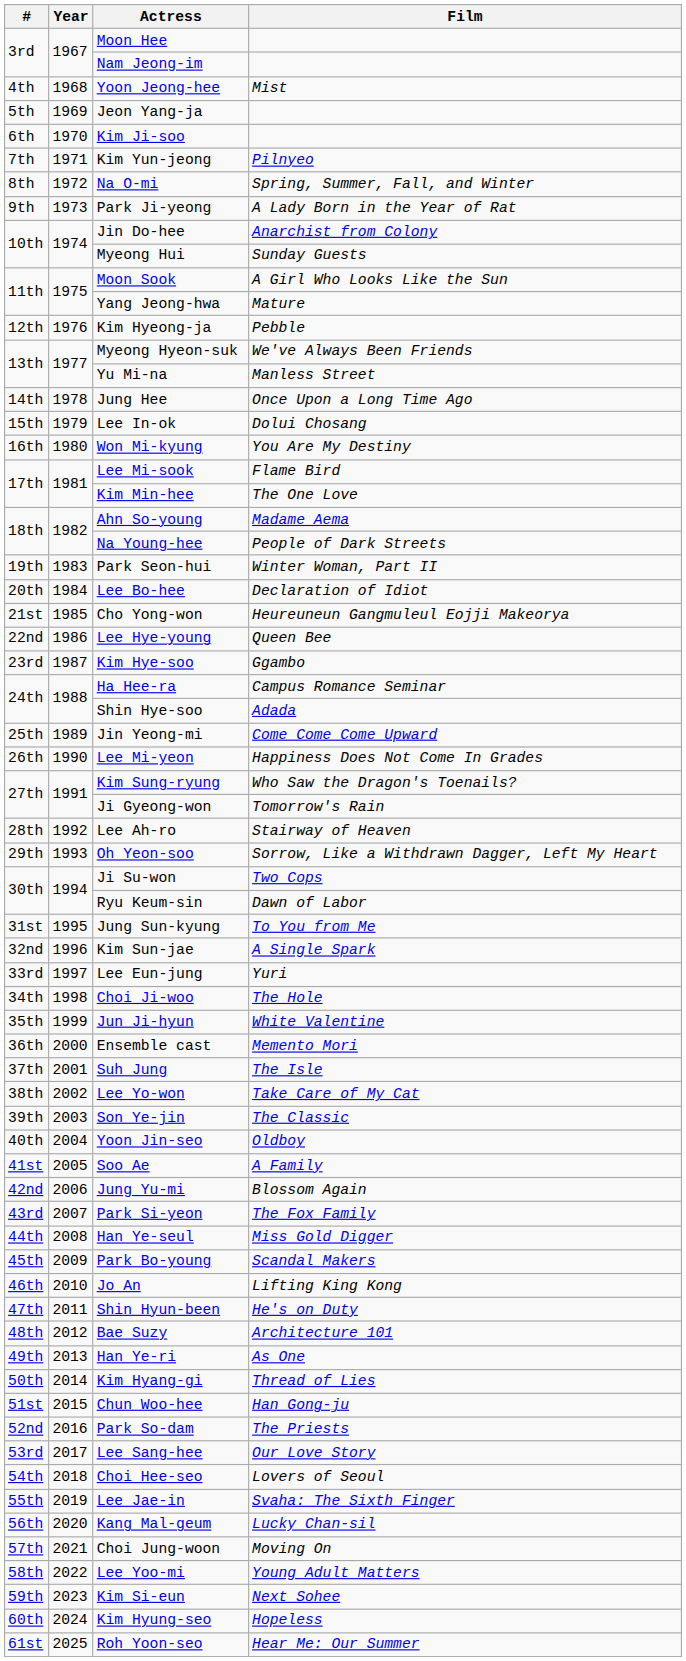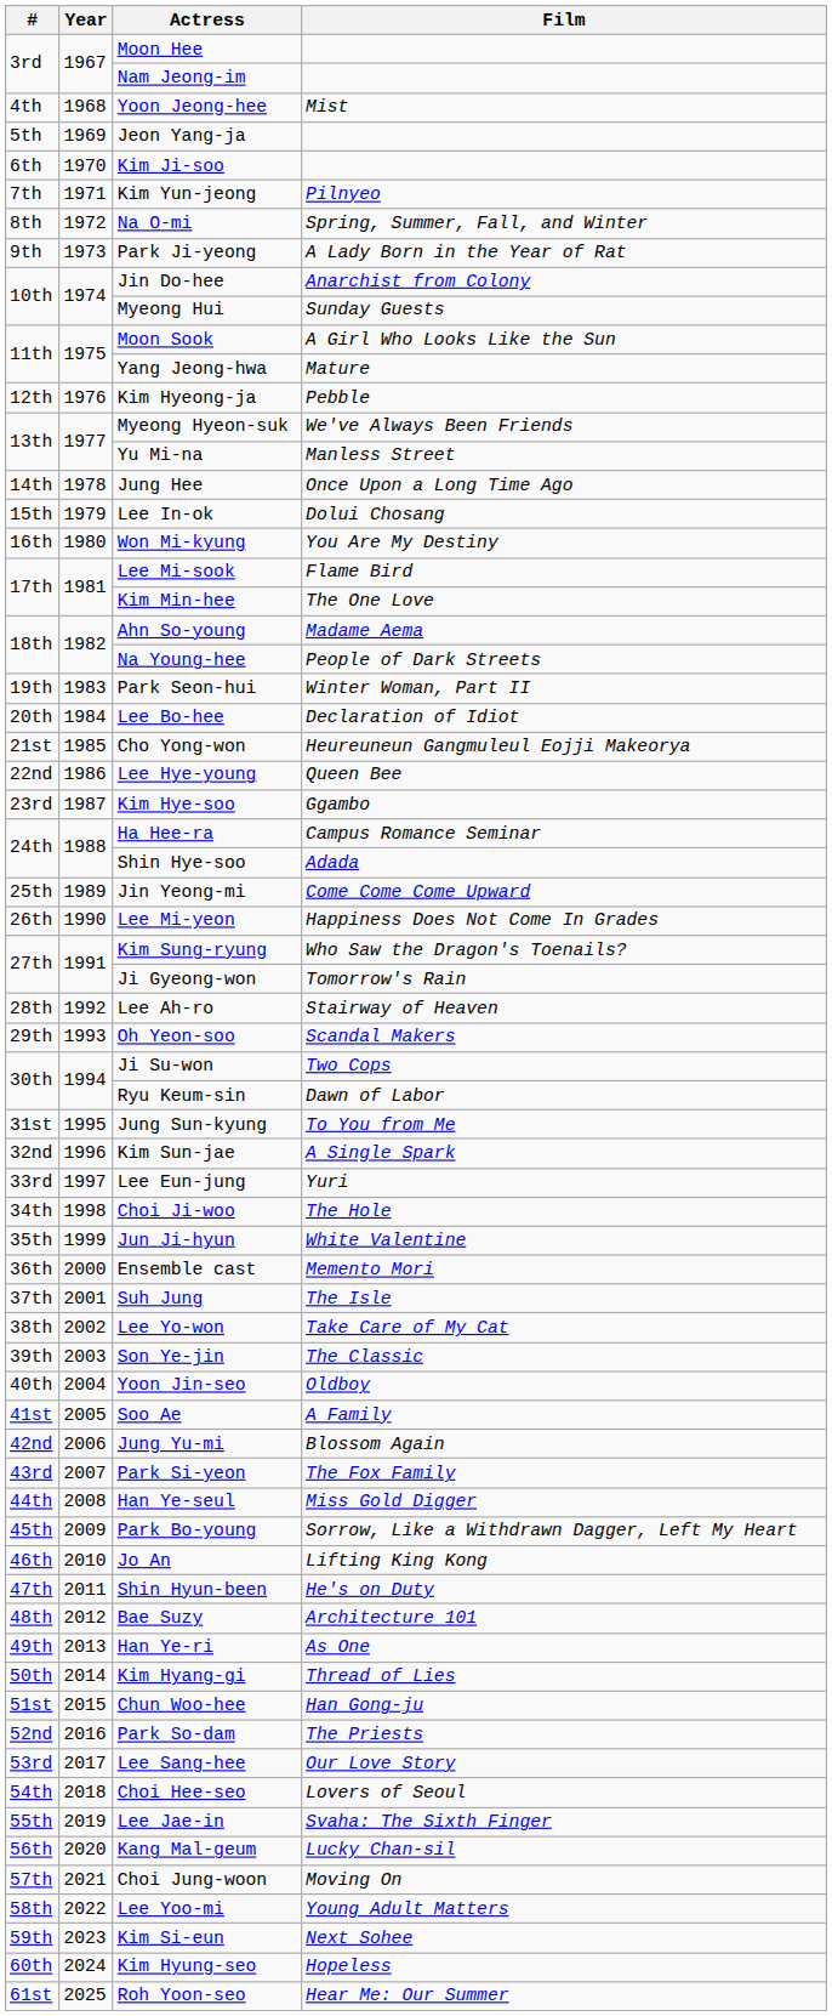Oh Yeon-soo | Film: Sorrow, Like a Withdrawn Dagger, Left My Heart -> Scandal Makers
Park Bo-young | Film: Scandal Makers -> Sorrow, Like a Withdrawn Dagger, Left My Heart
